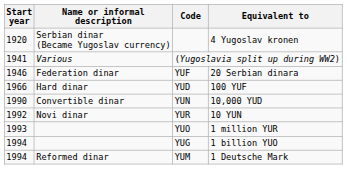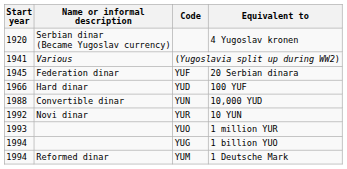YUF | Start year: 1946 -> 1945
YUN | Start year: 1990 -> 1988
